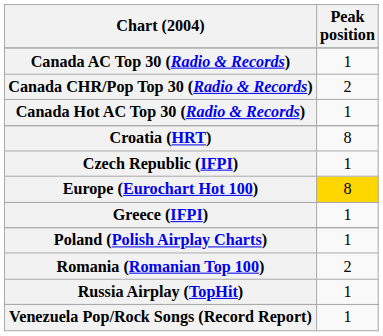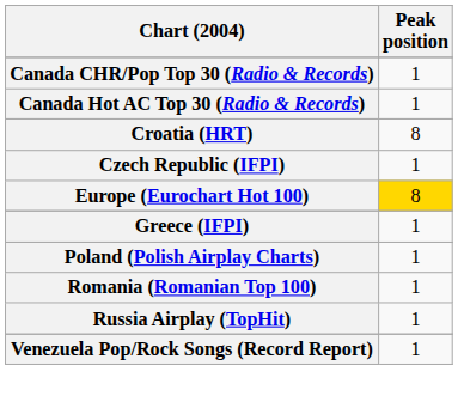- row: Canada AC Top 30 (Radio & Records) | 1
Canada CHR/Pop Top 30 (Radio & Records) | Peak position: 2 -> 1
Romania (Romanian Top 100) | Peak position: 2 -> 1
